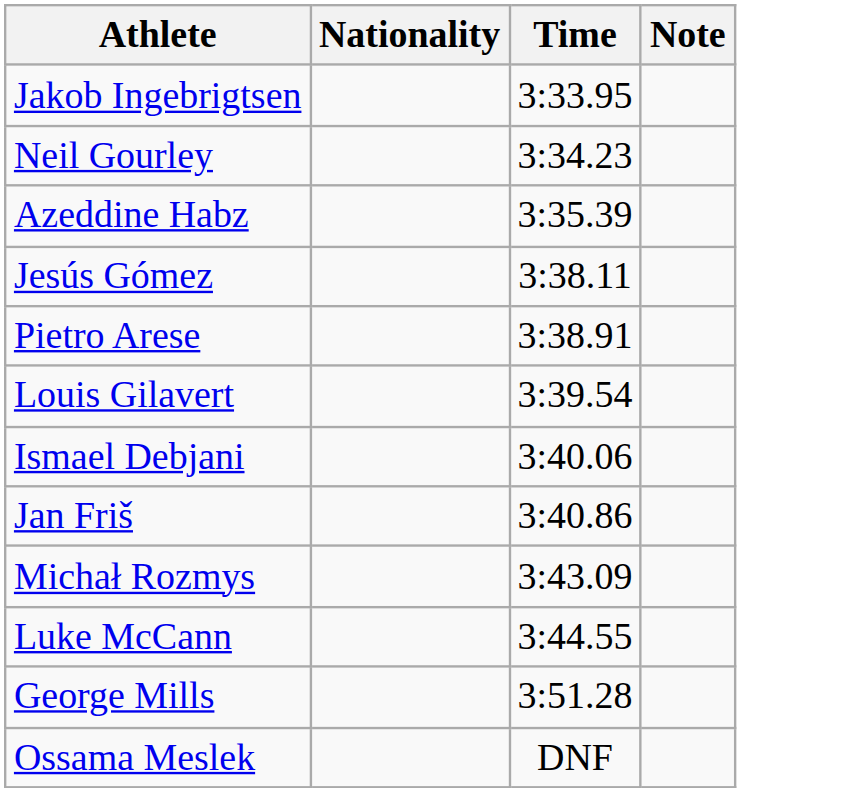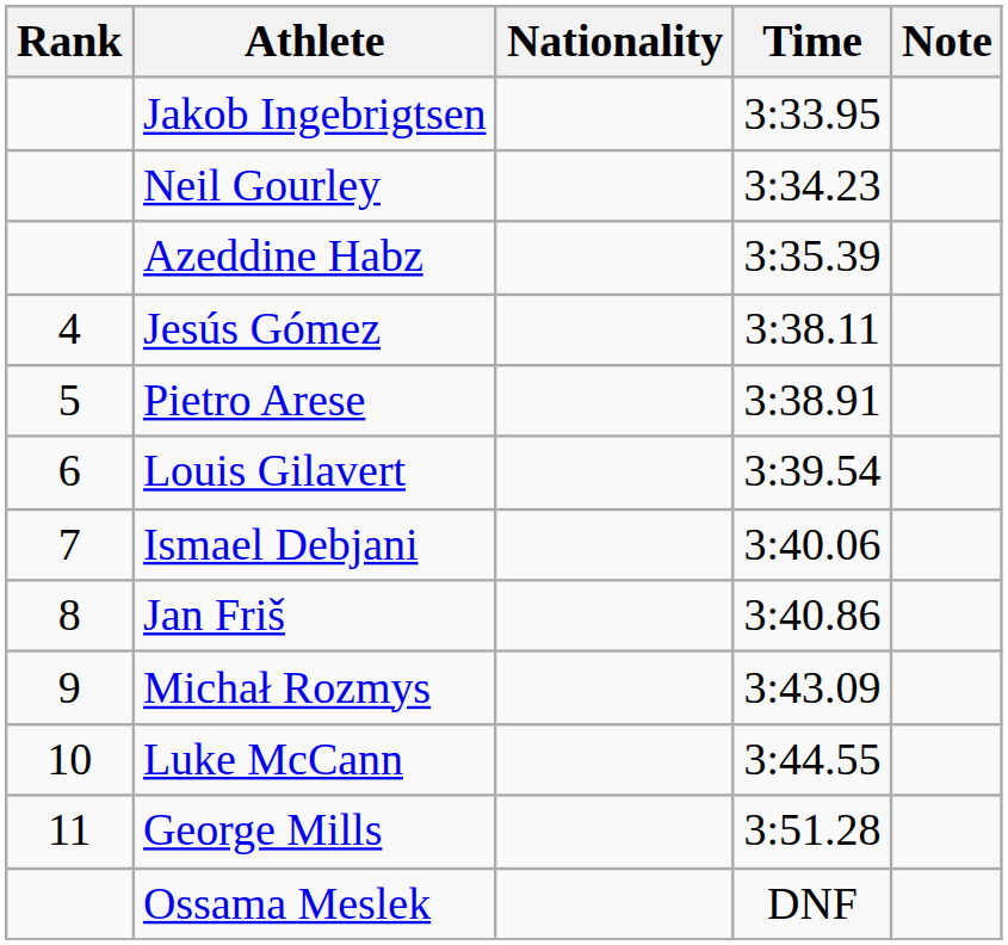+ column: Rank | 4 | 5 | 6 | 7 | 8 | 9 | 10 | 11
